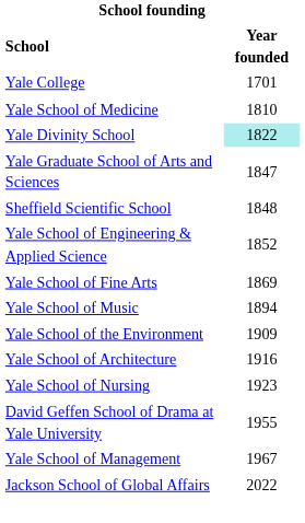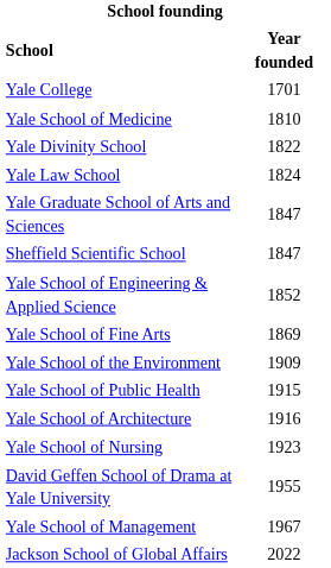Yale Divinity School | Year founded: paleturquoise background -> no background
+ row: Yale Law School | 1824
Sheffield Scientific School | Year founded: 1848 -> 1847
- row: Yale School of Music | 1894
+ row: Yale School of Public Health | 1915
